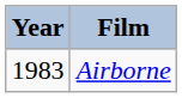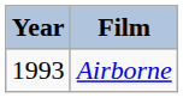Airborne | Year: 1983 -> 1993
